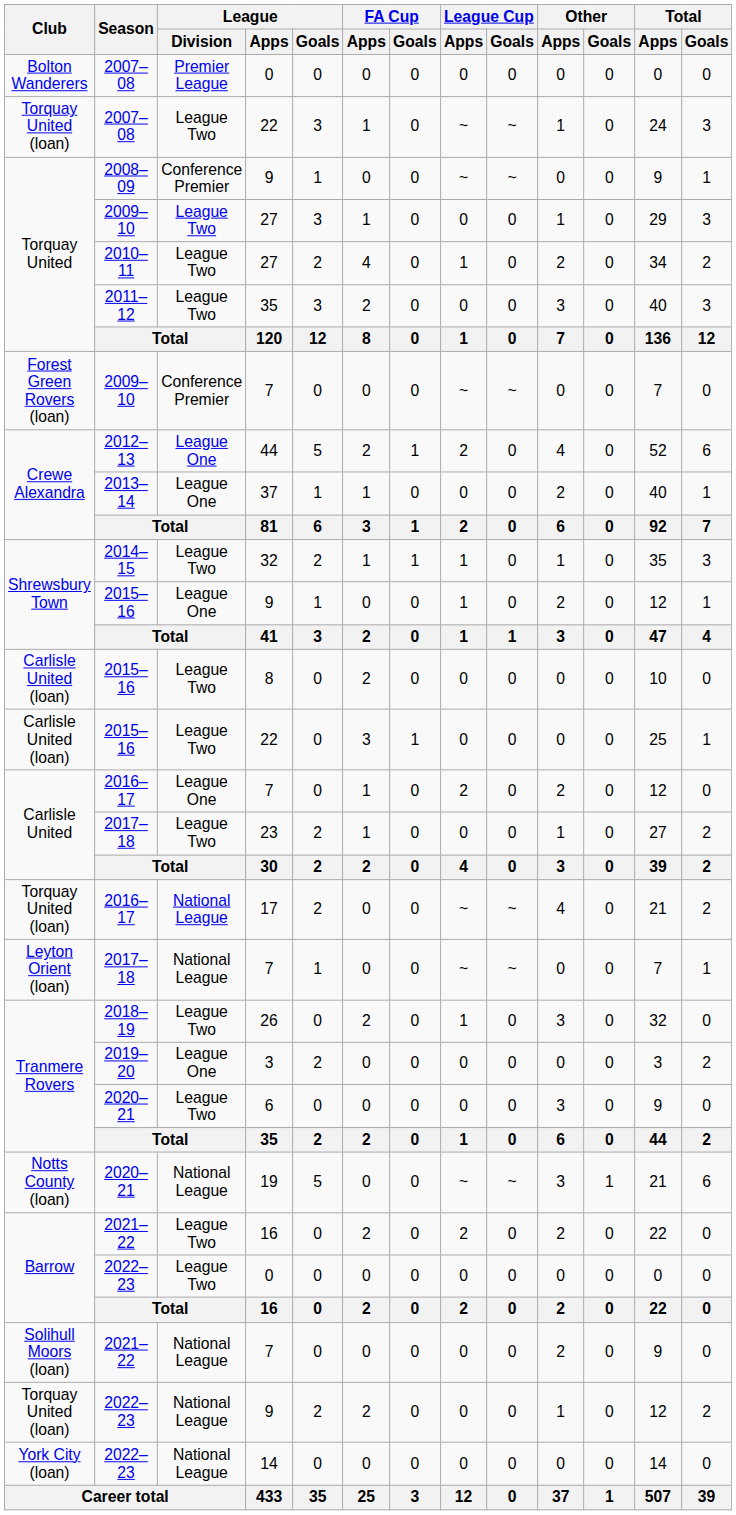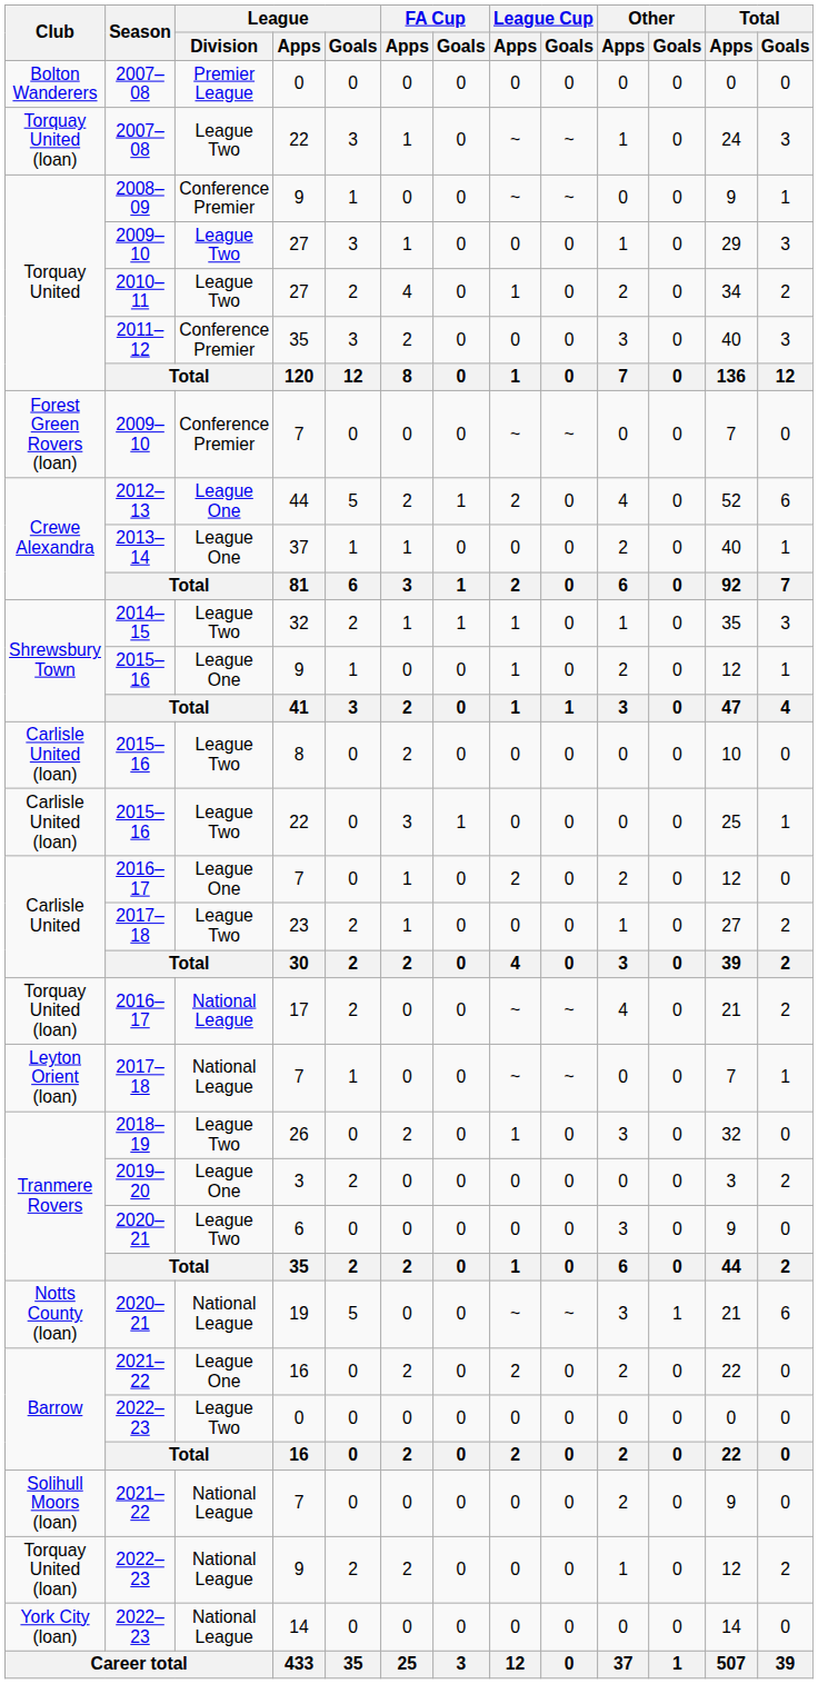2011–12 / 35 | League / Division: League Two -> Conference Premier
2021–22 / 16 | League / Division: League Two -> League One
